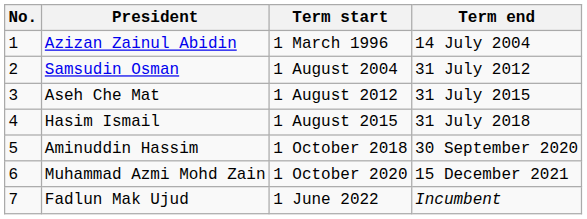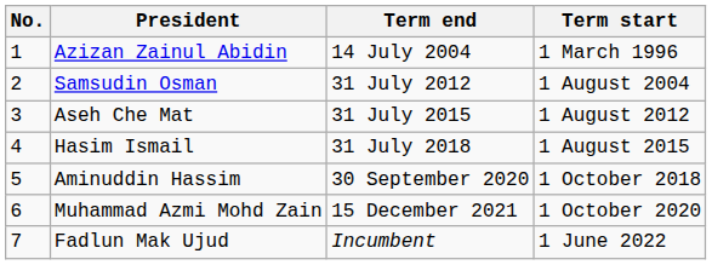columns swapped: Term start <-> Term end
